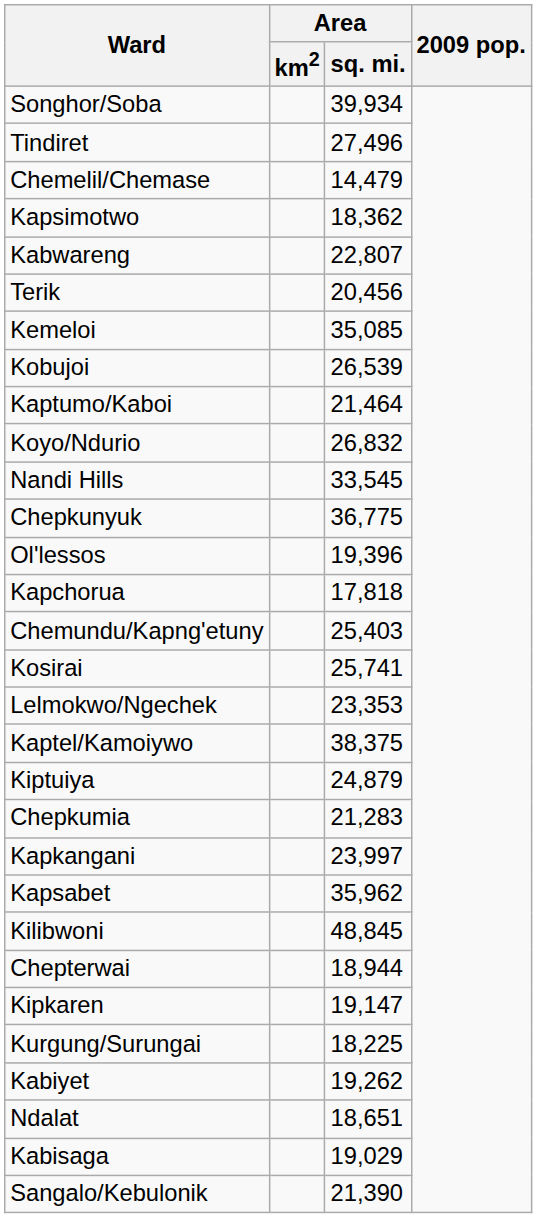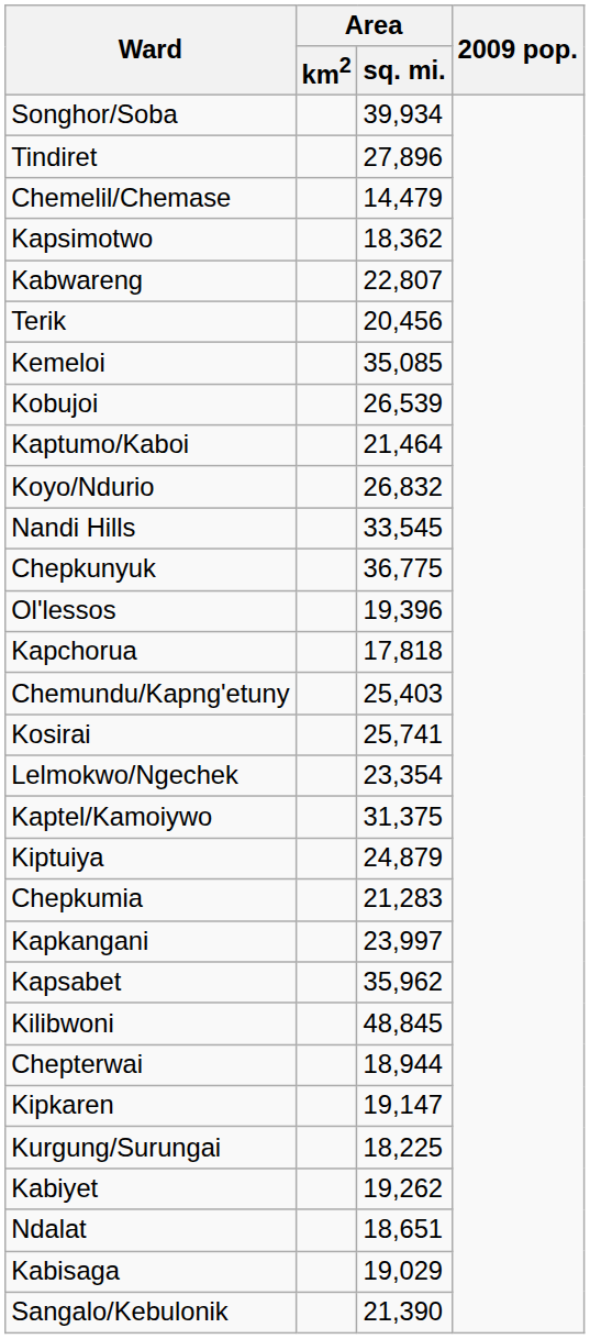Tindiret | Area / sq. mi.: 27,496 -> 27,896
Lelmokwo/Ngechek | Area / sq. mi.: 23,353 -> 23,354
Kaptel/Kamoiywo | Area / sq. mi.: 38,375 -> 31,375
